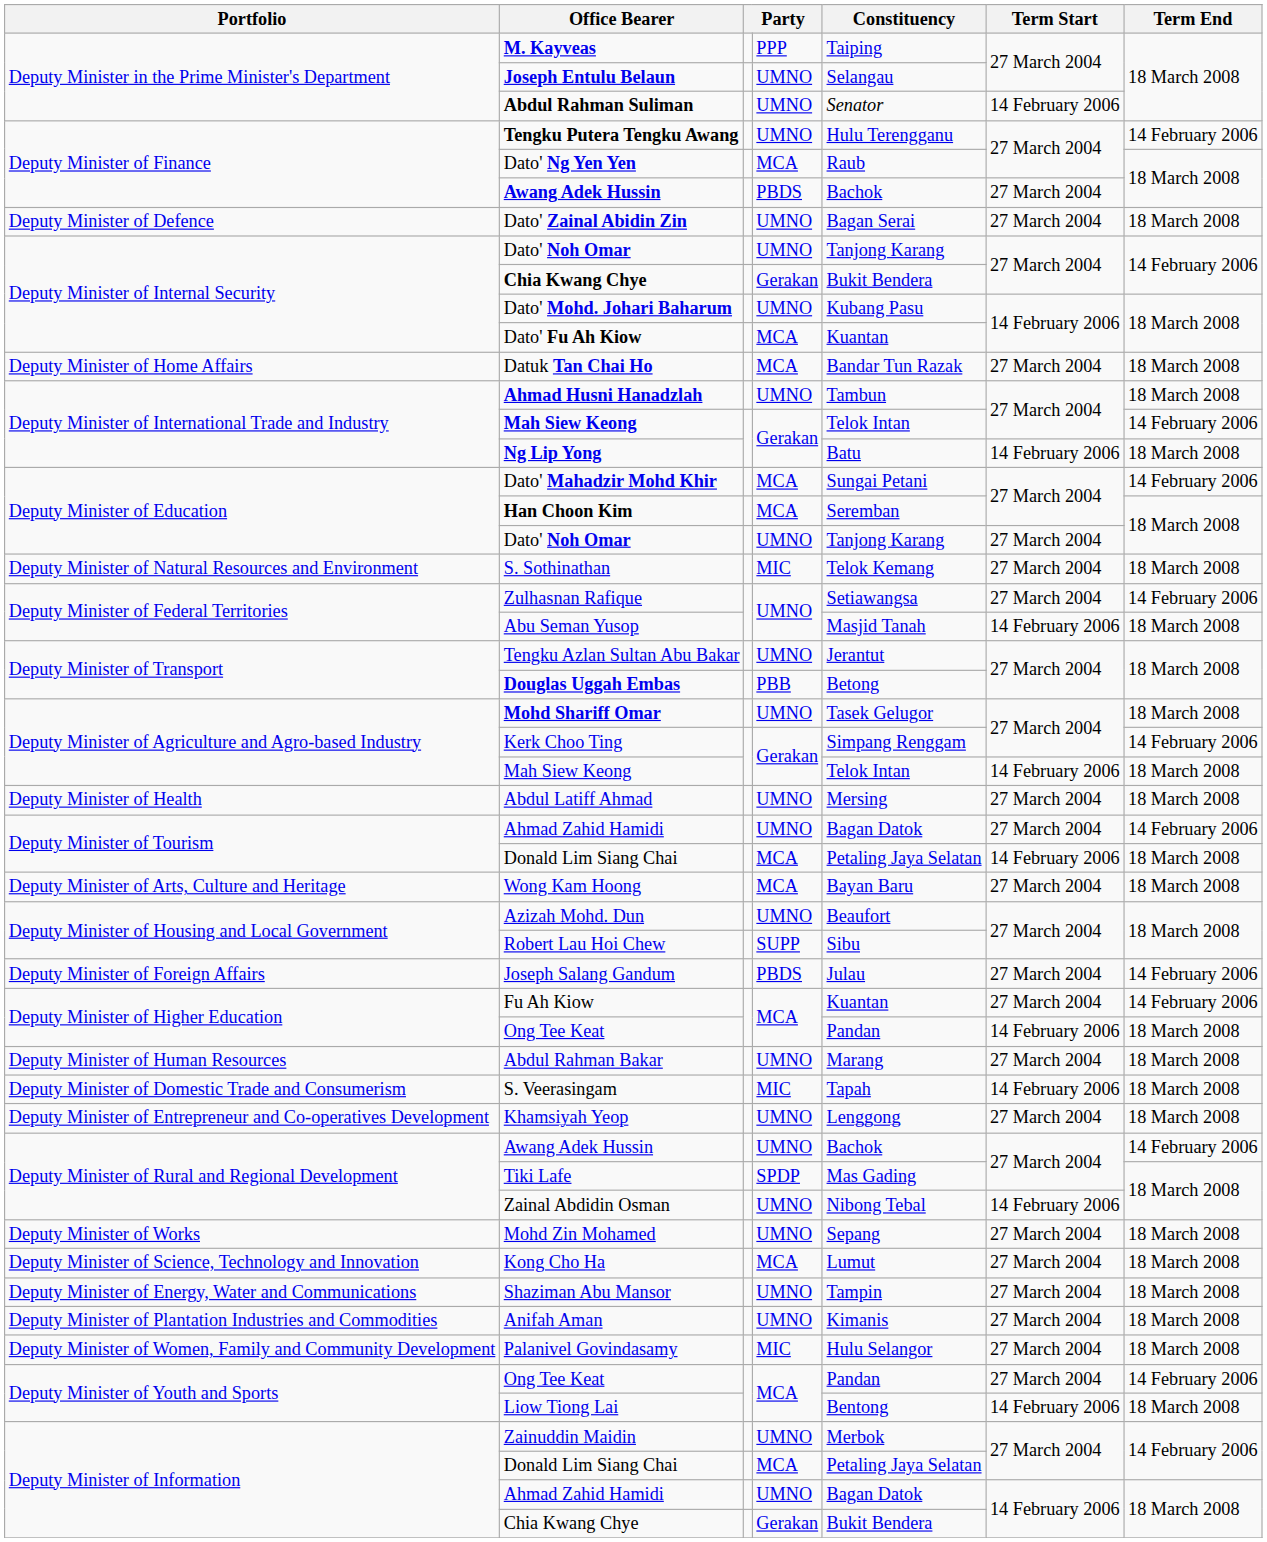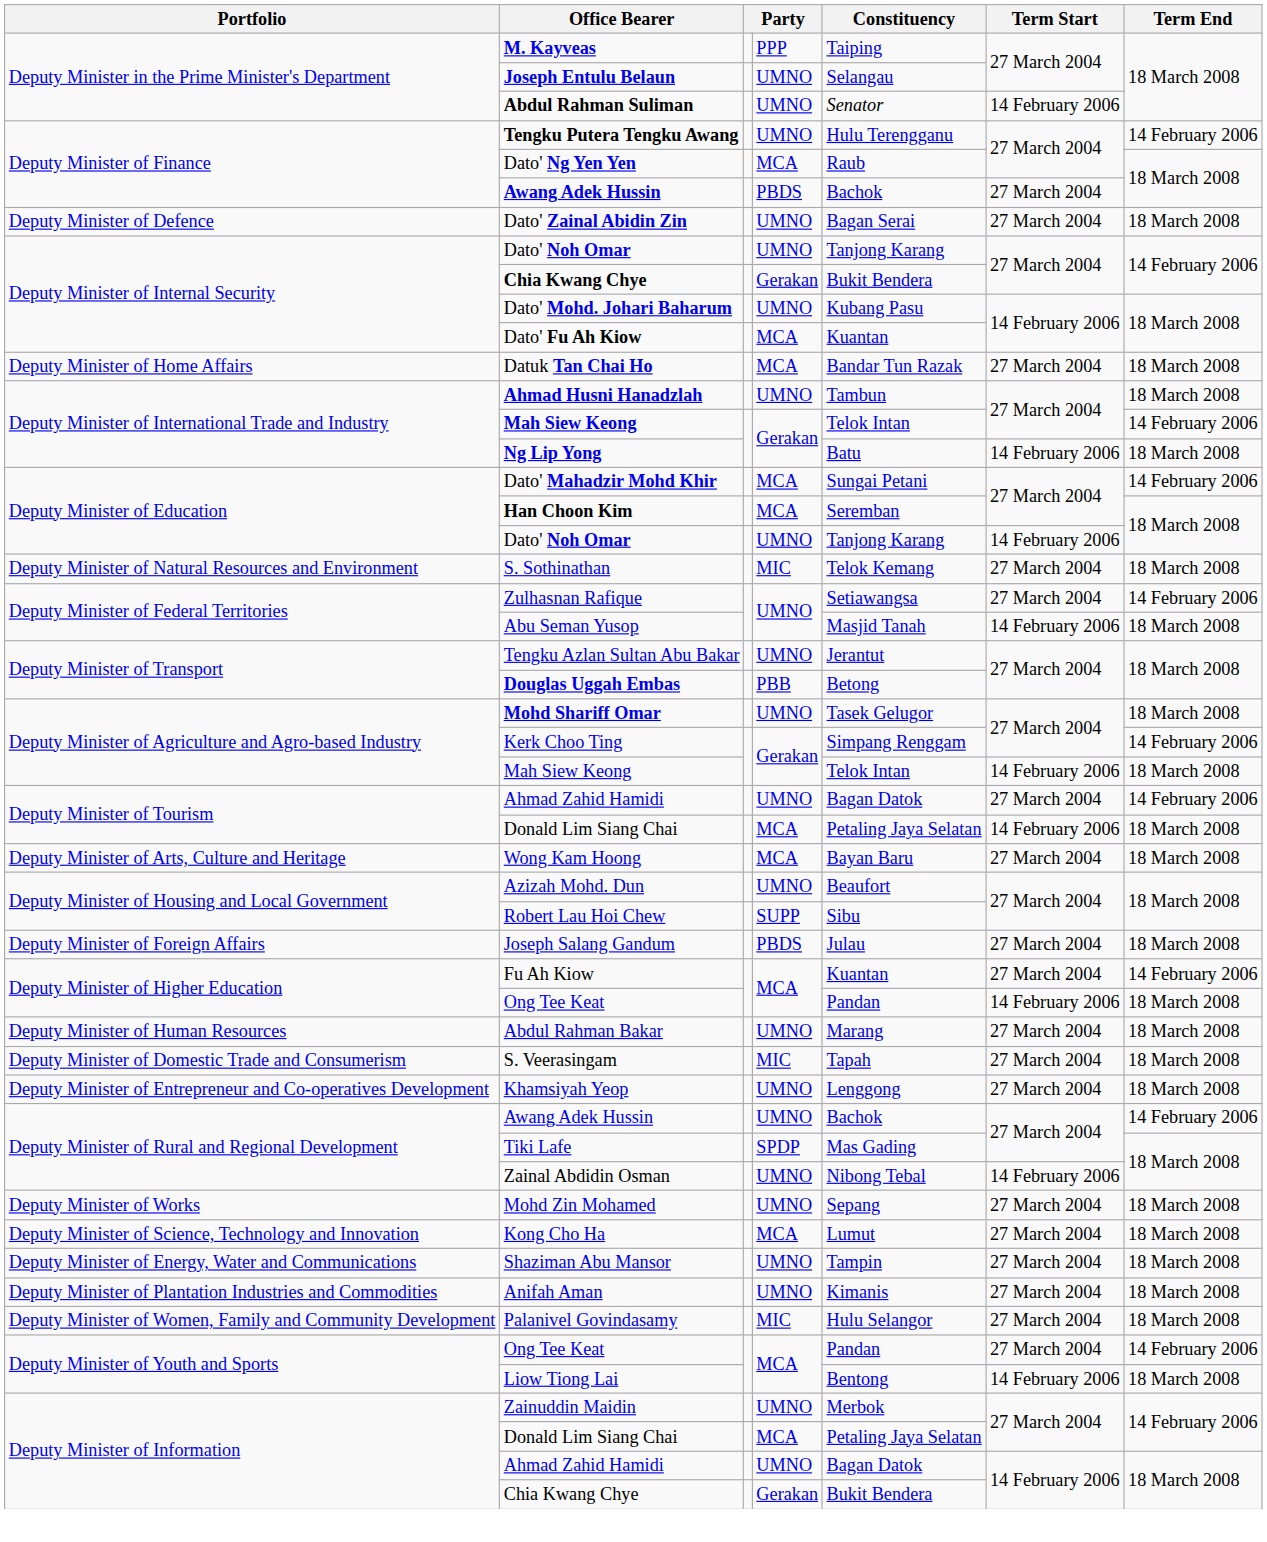Deputy Minister of Education / Dato' Noh Omar | Term Start: 27 March 2004 -> 14 February 2006
- row: Deputy Minister of Health | Abdul Latiff Ahmad | UMNO | Mersing | 27 March 2004 | 18 March 2008
Joseph Salang Gandum | Term End: 14 February 2006 -> 18 March 2008
S. Veerasingam | Term Start: 14 February 2006 -> 27 March 2004
